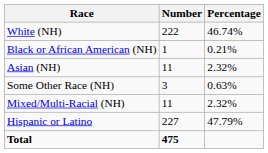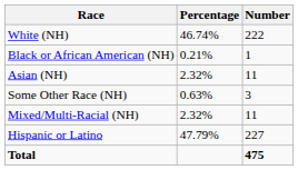columns swapped: Number <-> Percentage
